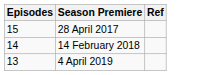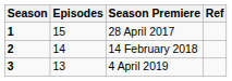+ column: Season | 1 | 2 | 3
